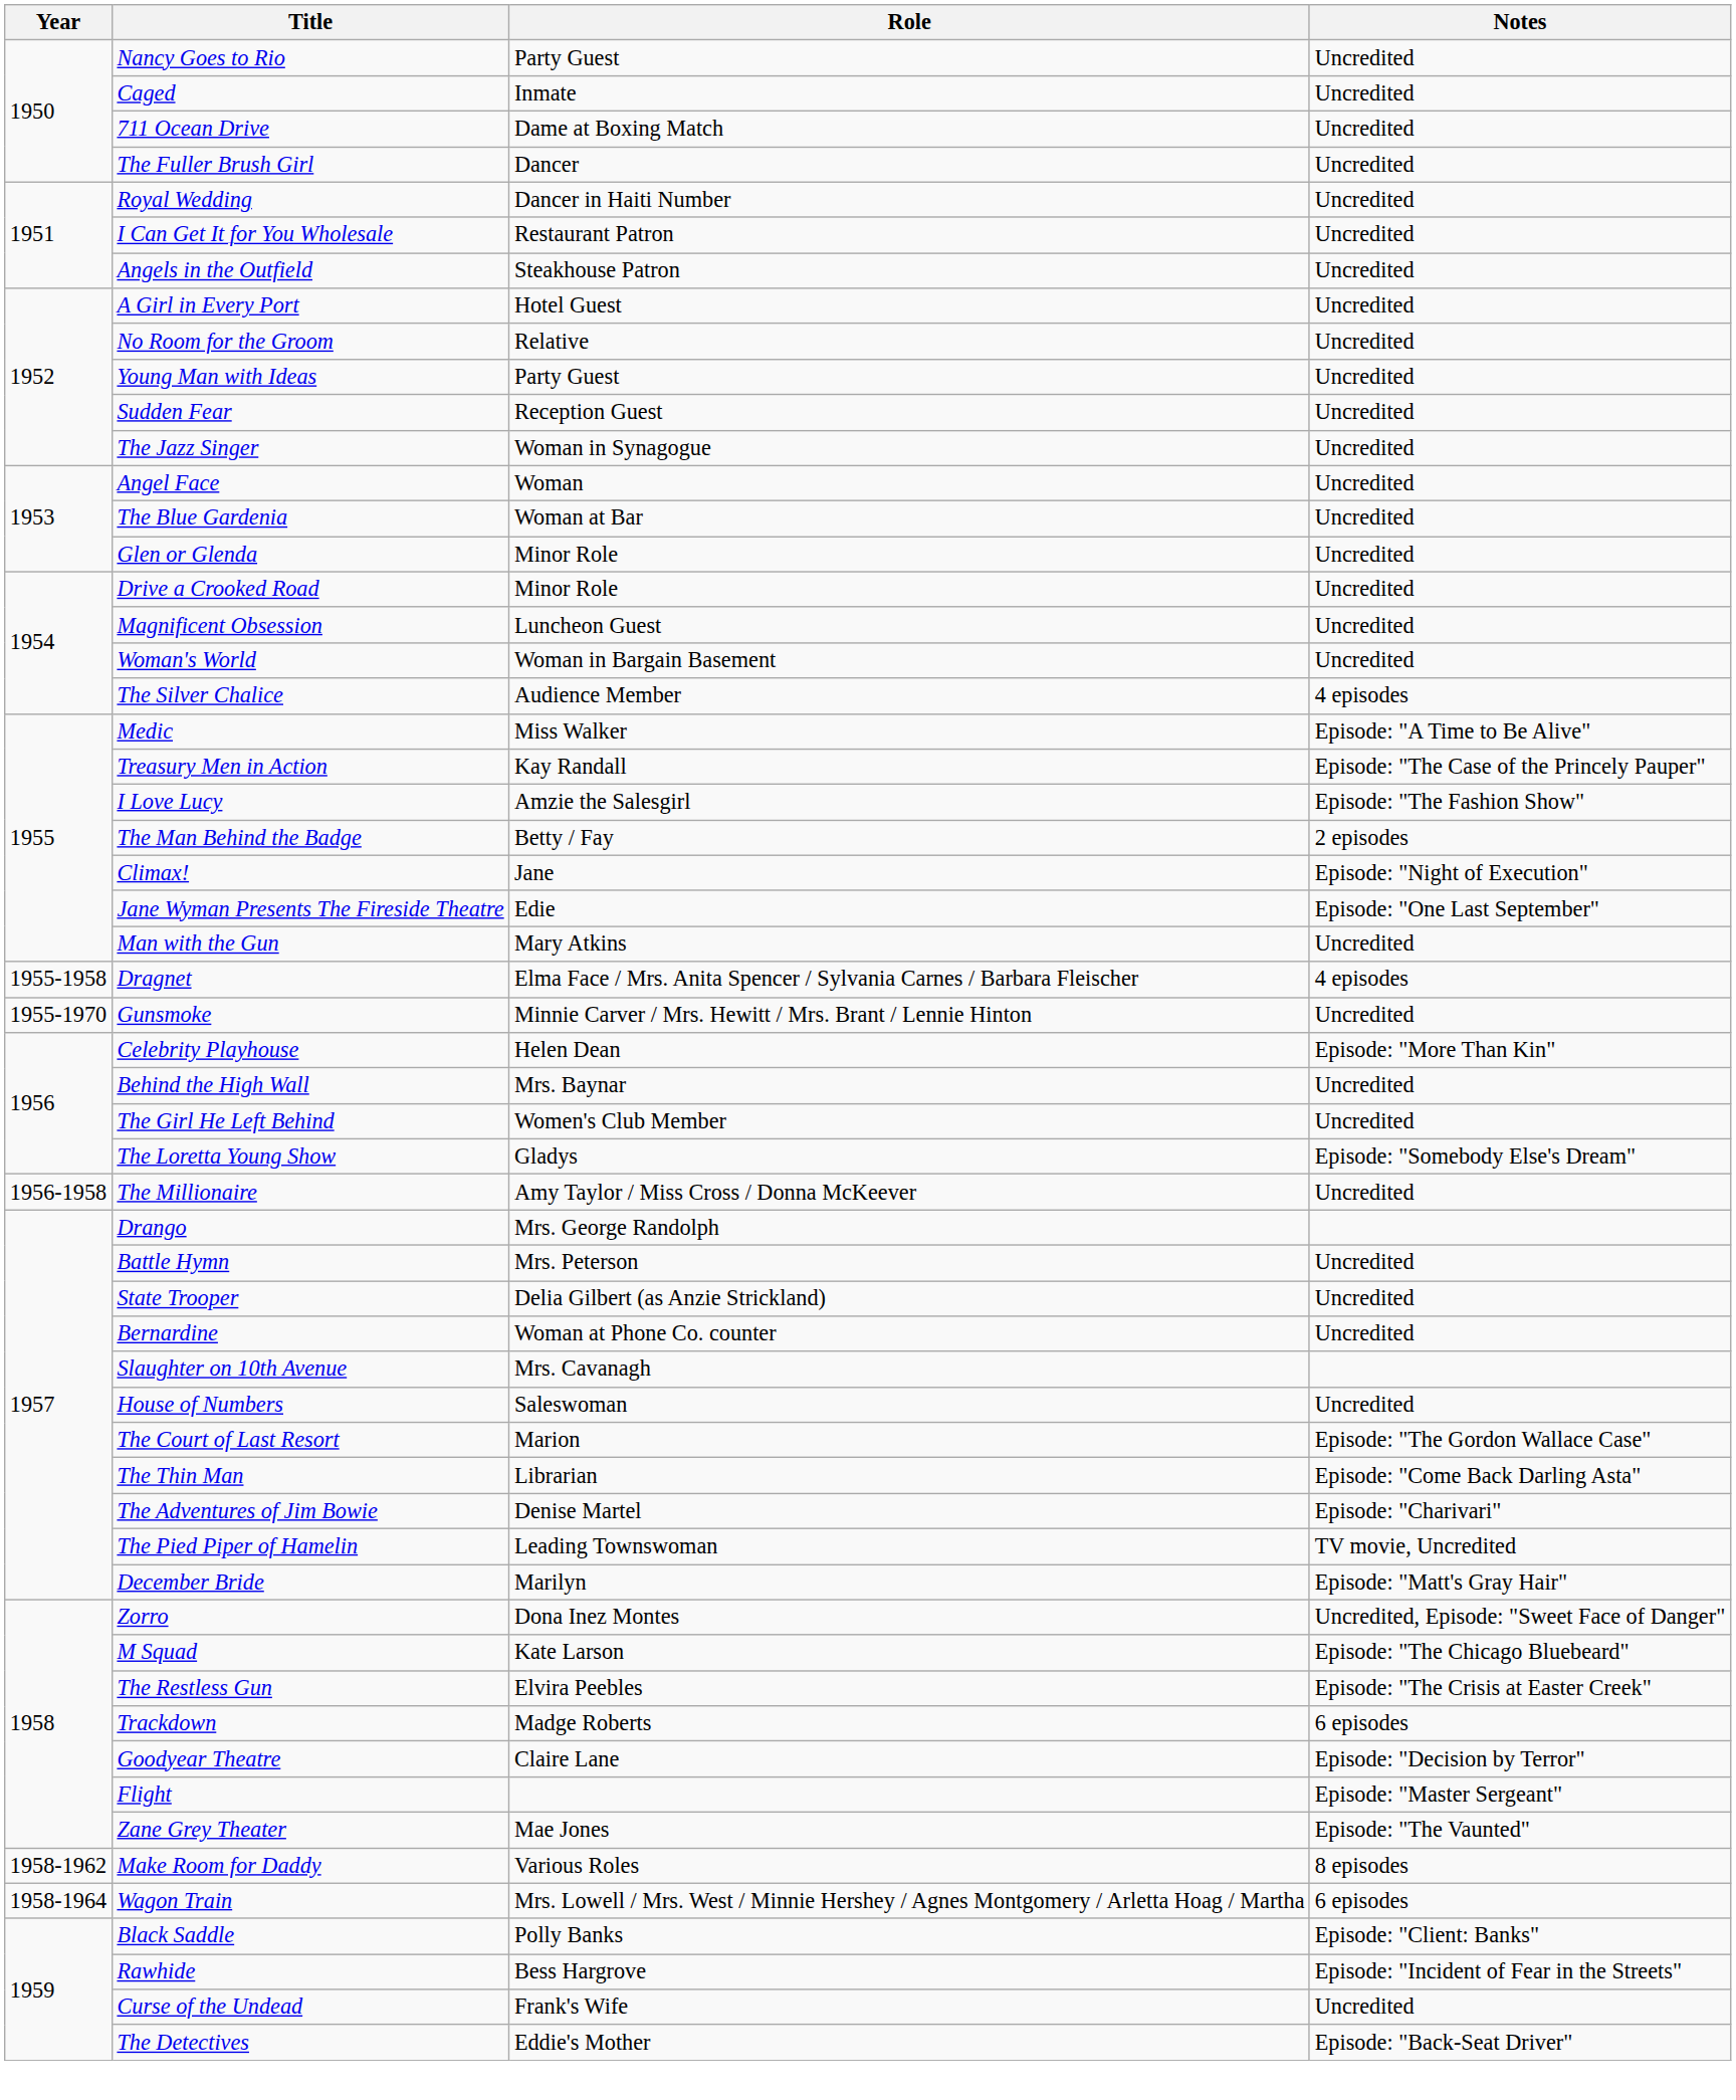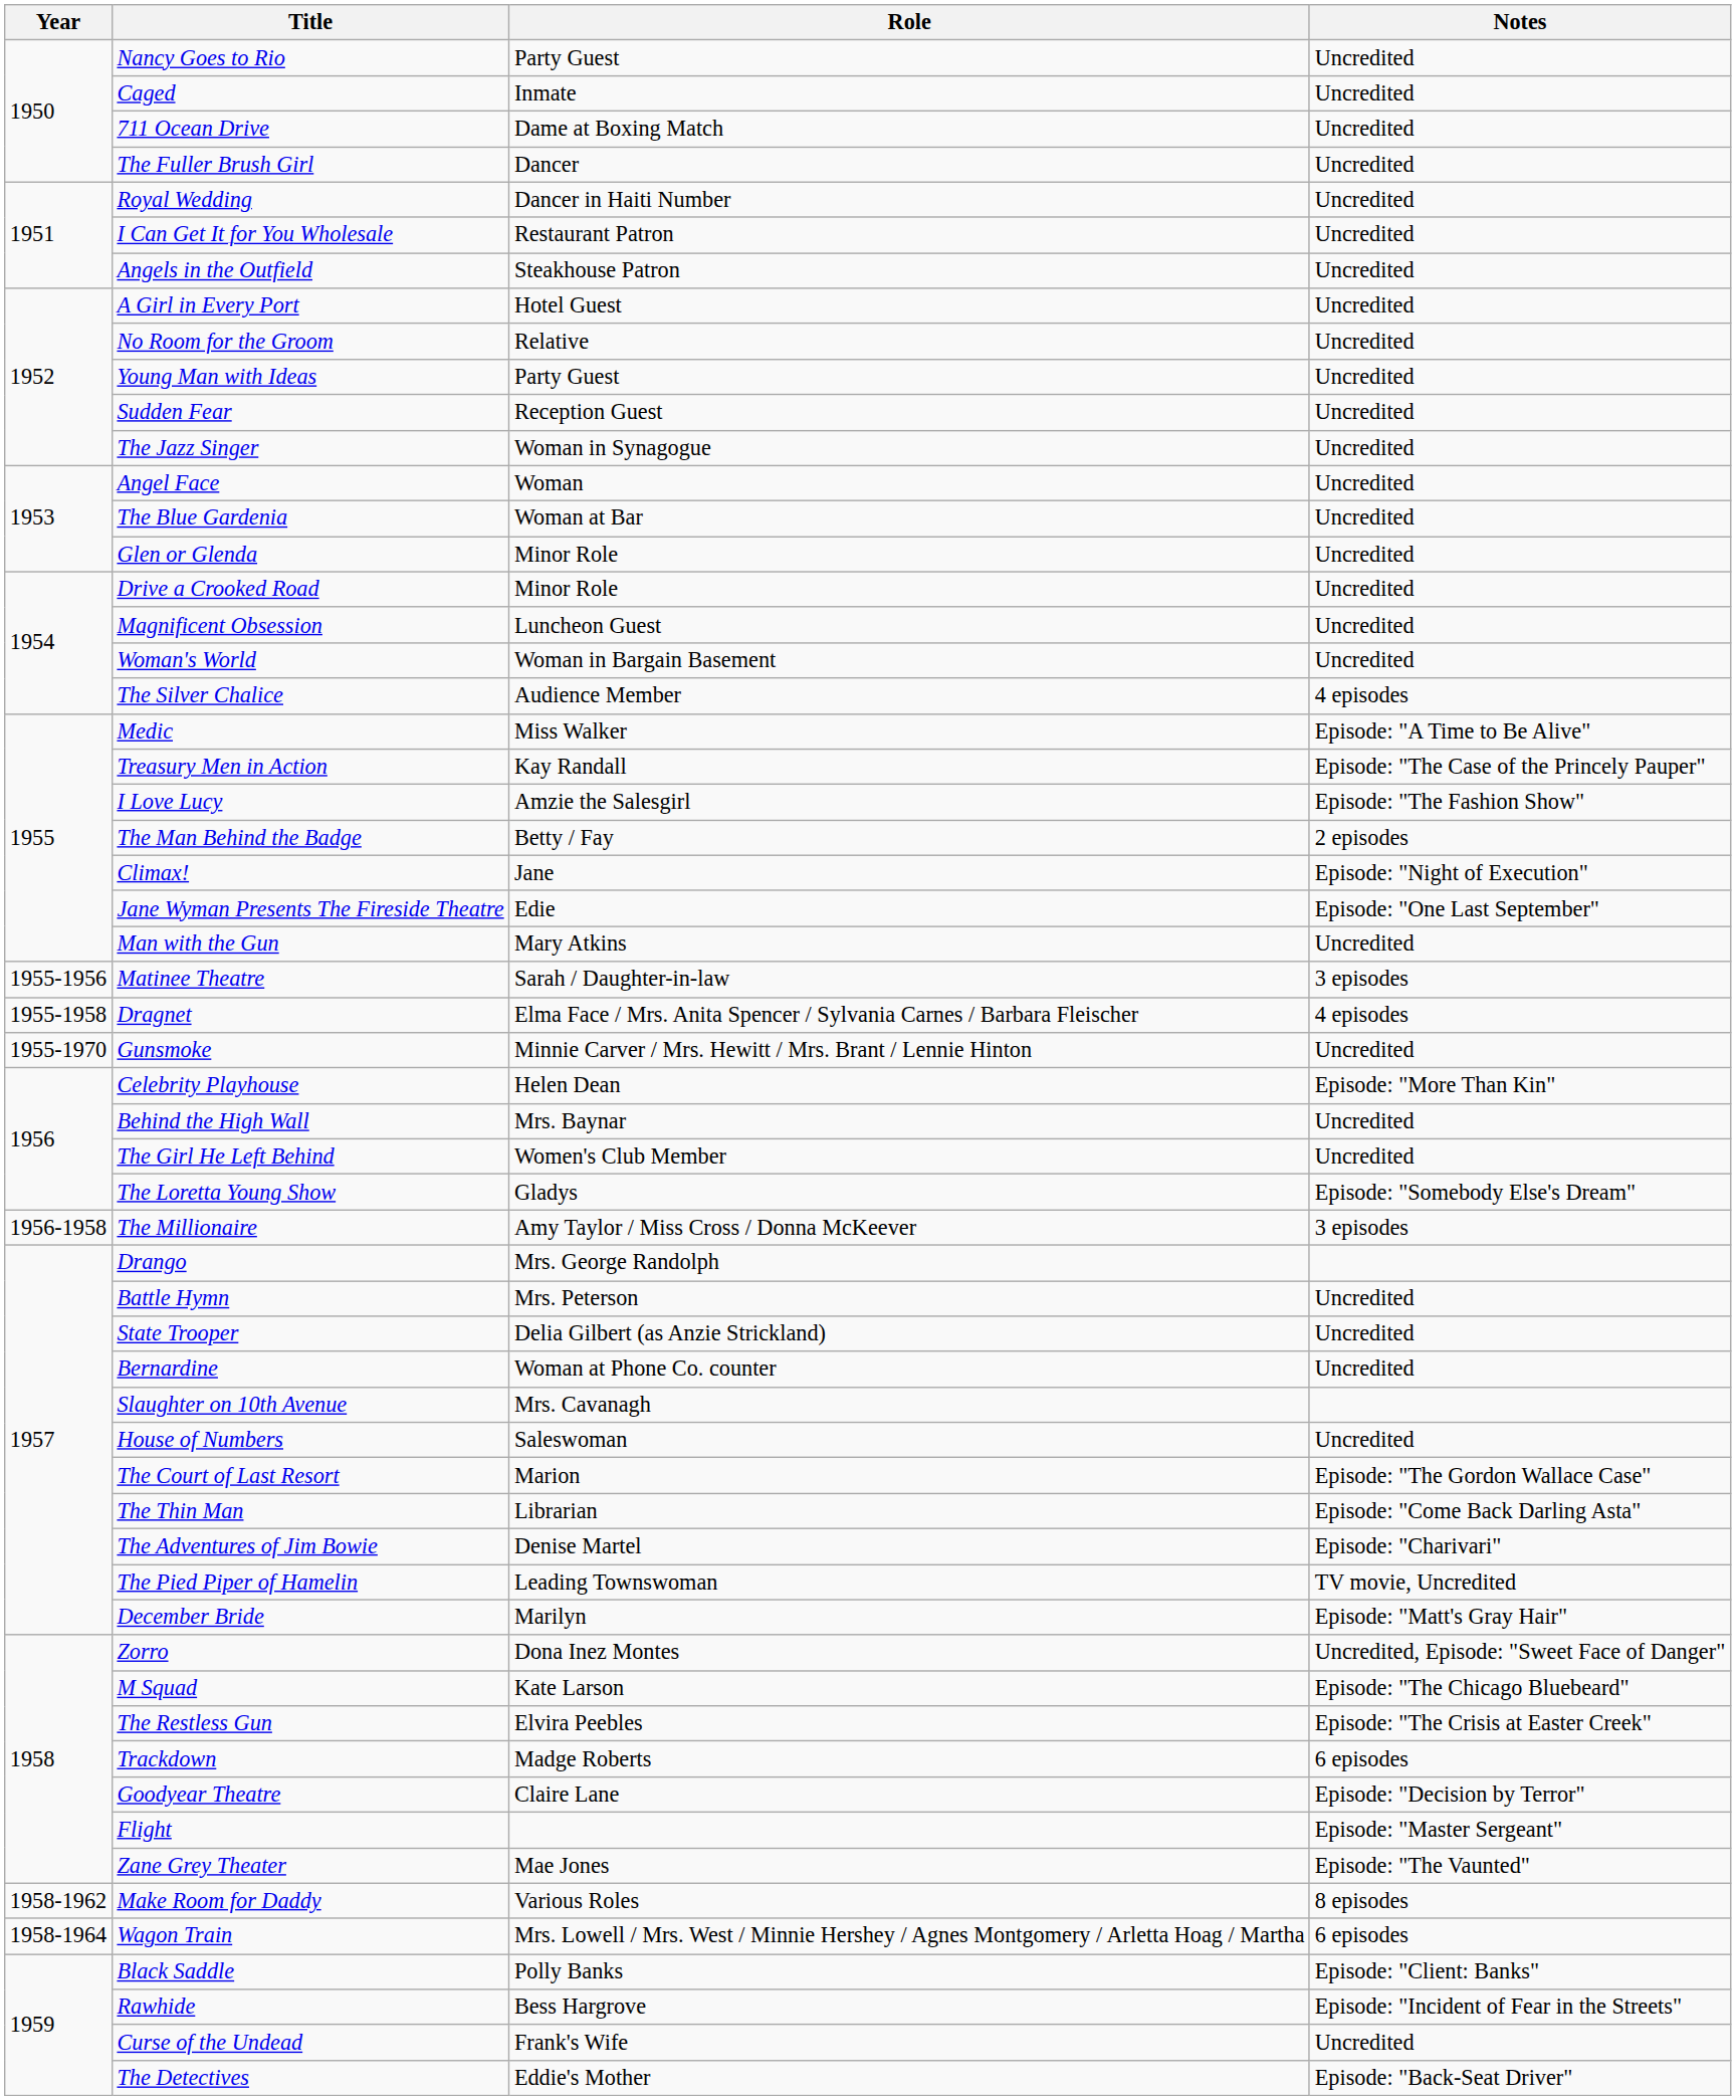+ row: 1955-1956 | Matinee Theatre | Sarah / Daughter-in-law | 3 episodes
The Millionaire | Notes: Uncredited -> 3 episodes
